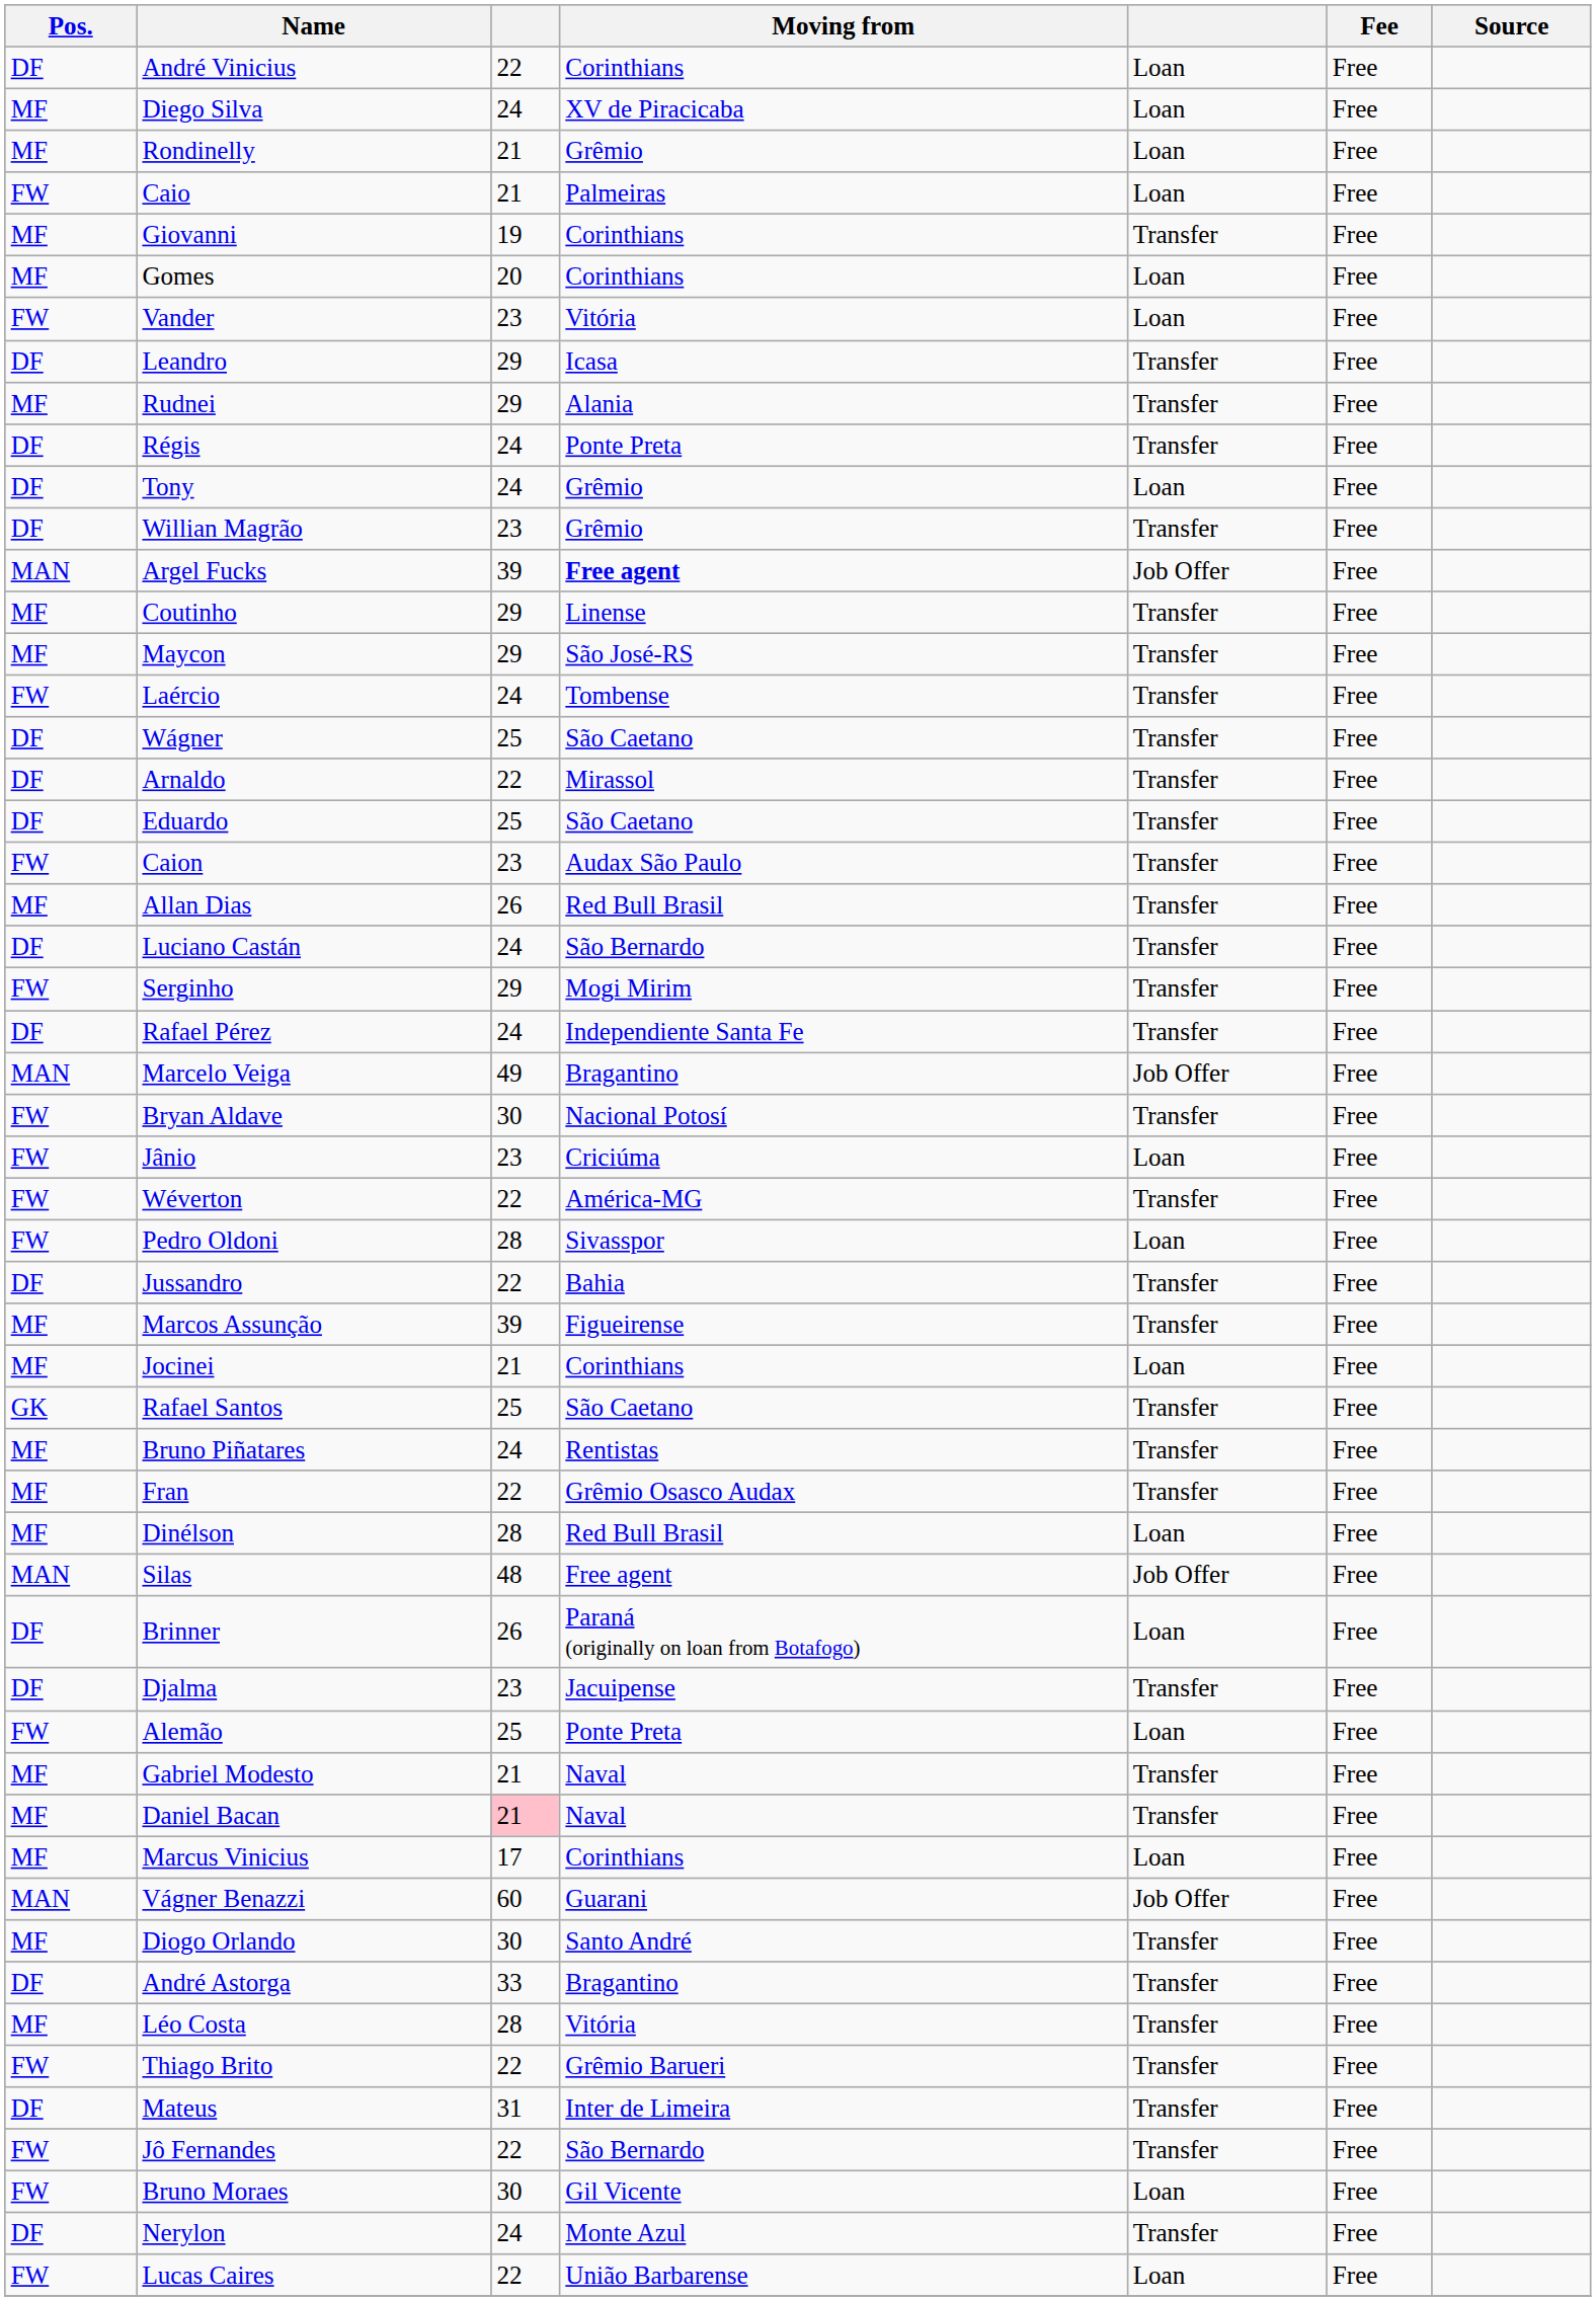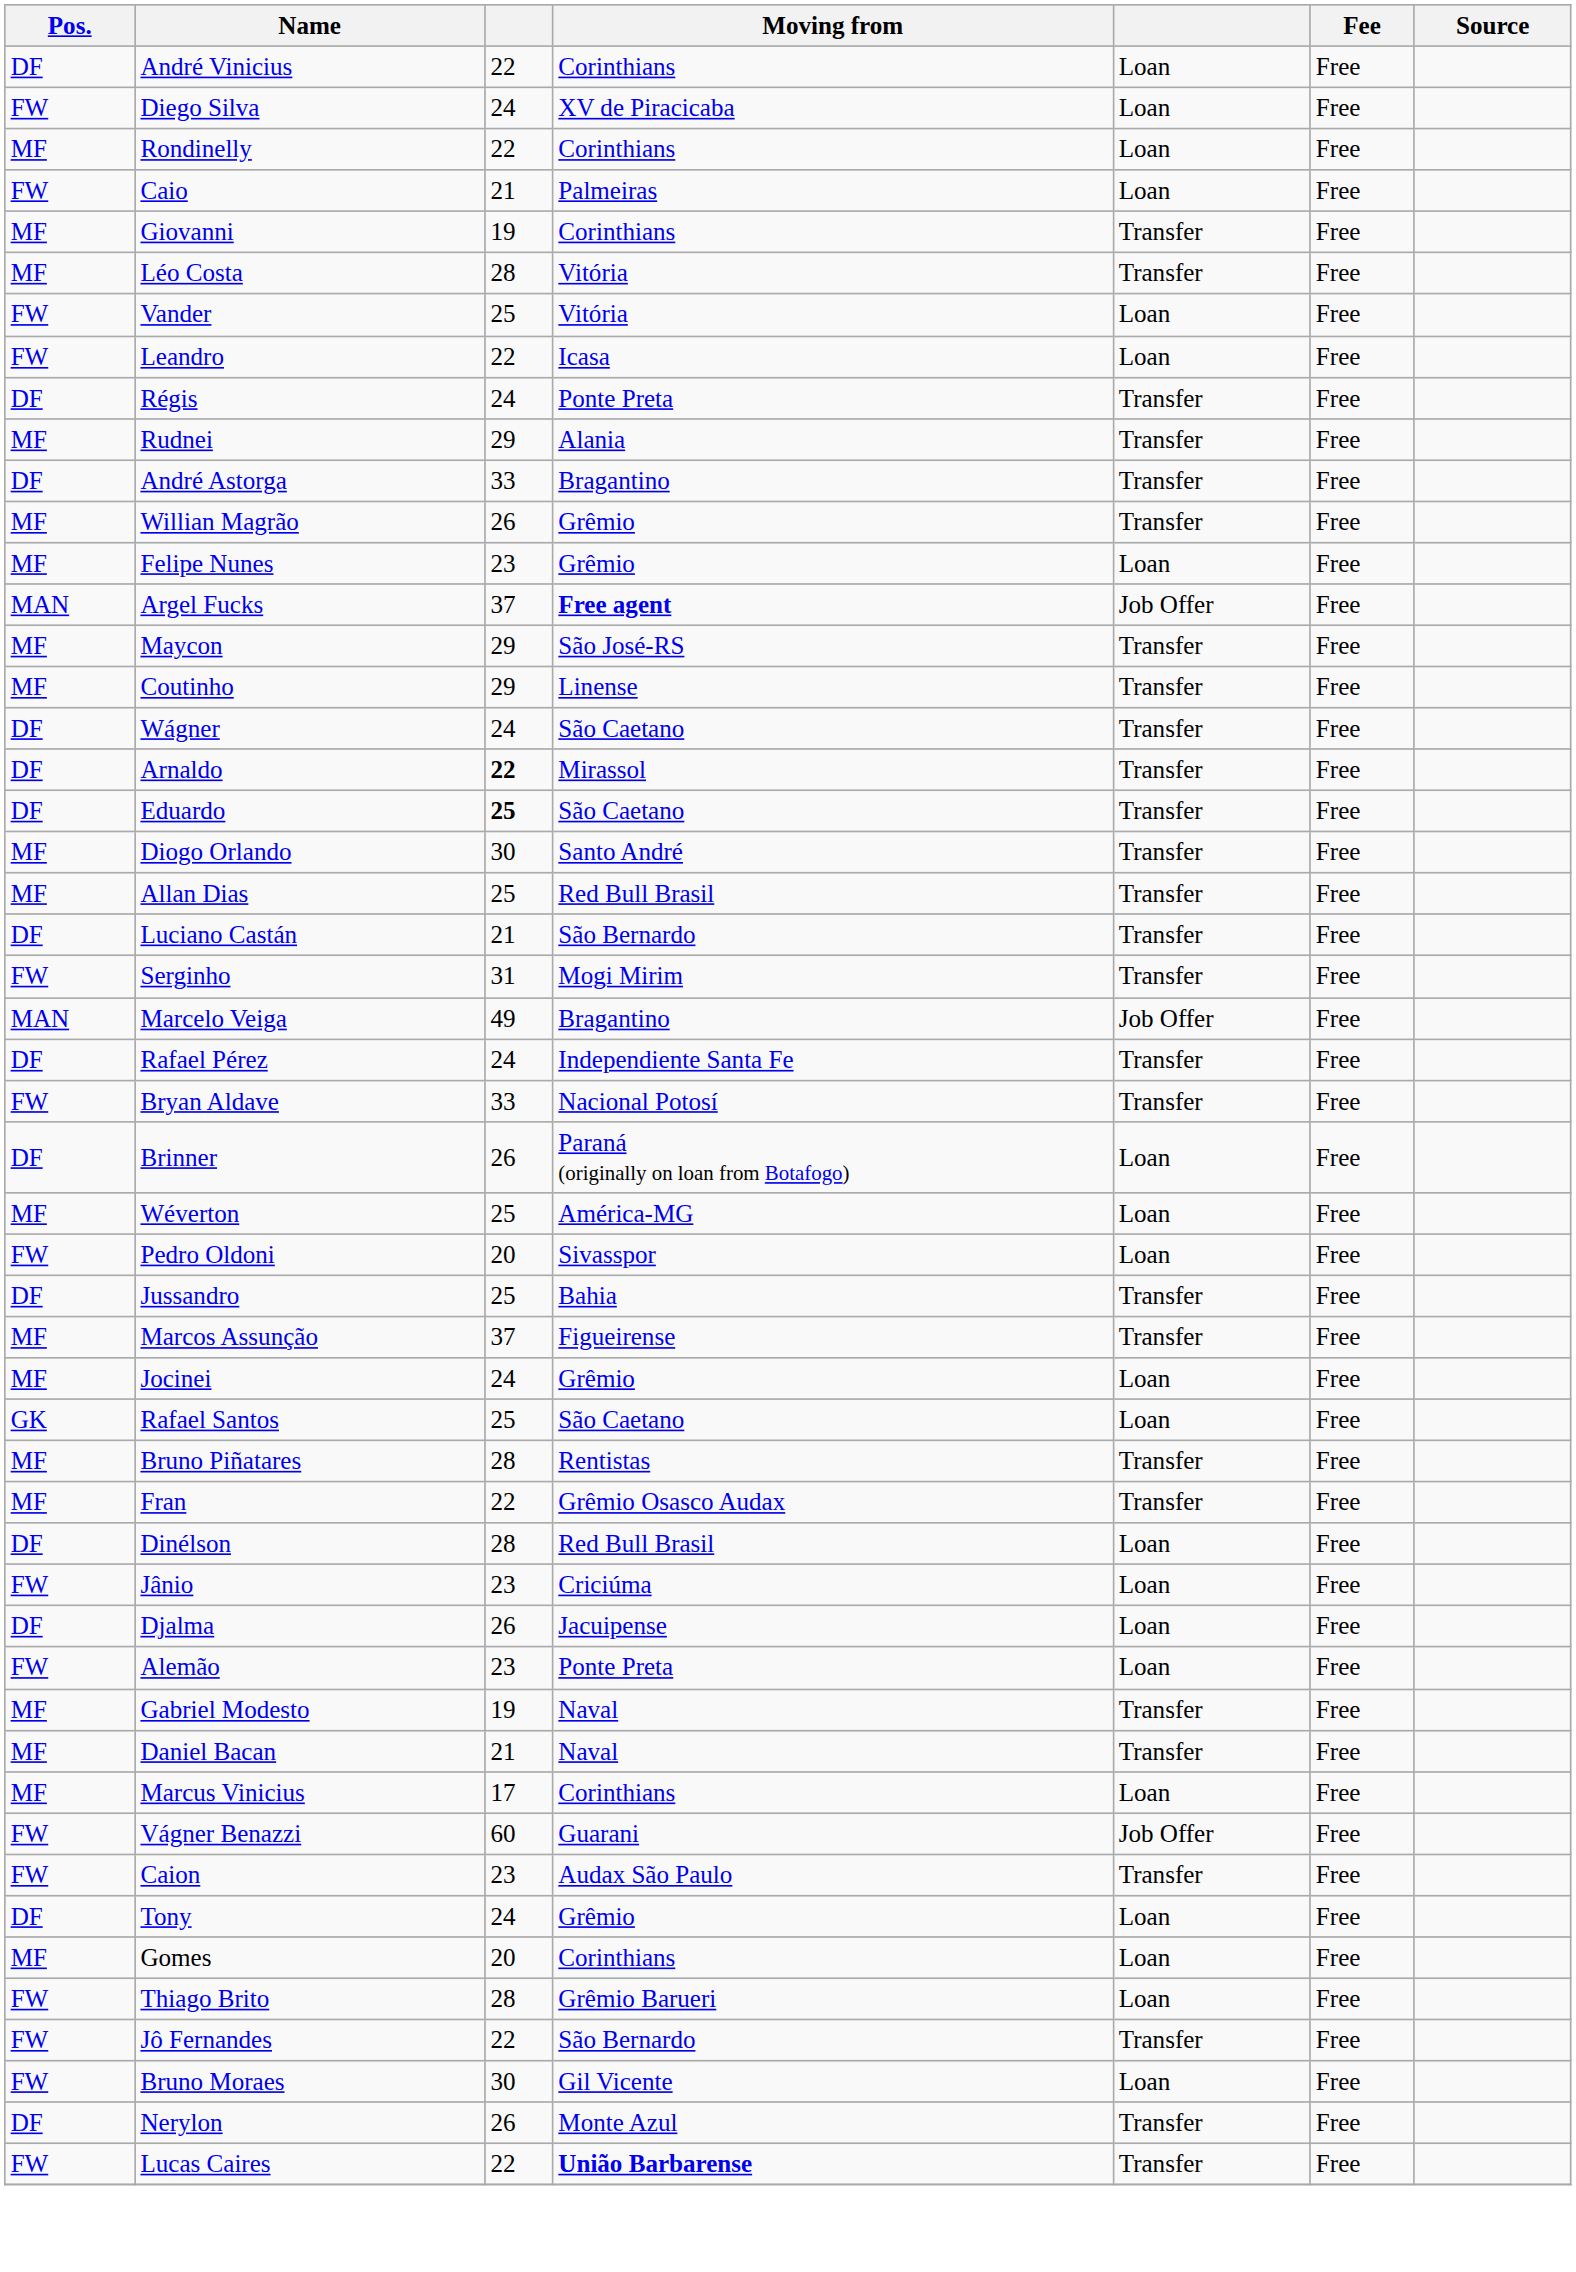Diego Silva | Pos.: MF -> FW
Rondinelly | column 3: 21 -> 22
Rondinelly | Moving from: Grêmio -> Corinthians
rows swapped: Gomes <-> Léo Costa
Vander | column 3: 23 -> 25
Leandro | Pos.: DF -> FW
Leandro | column 3: 29 -> 22
Leandro | column 5: Transfer -> Loan
rows swapped: Régis <-> Rudnei
rows swapped: Tony <-> André Astorga
Willian Magrão | Pos.: DF -> MF
Willian Magrão | column 3: 23 -> 26
+ row: MF | Felipe Nunes | 23 | Grêmio | Loan | Free
Argel Fucks | column 3: 39 -> 37
rows swapped: Coutinho <-> Maycon
- row: FW | Laércio | 24 | Tombense | Transfer | Free
Wágner | column 3: 25 -> 24
Arnaldo | column 3: normal -> bold
Eduardo | column 3: normal -> bold
rows swapped: Caion <-> Diogo Orlando
Allan Dias | column 3: 26 -> 25
Luciano Castán | column 3: 24 -> 21
Serginho | column 3: 29 -> 31
rows swapped: Marcelo Veiga <-> Rafael Pérez
Bryan Aldave | column 3: 30 -> 33
rows swapped: Brinner <-> Jânio
Wéverton | Pos.: FW -> MF
Wéverton | column 3: 22 -> 25
Wéverton | column 5: Transfer -> Loan
Pedro Oldoni | column 3: 28 -> 20
Jussandro | column 3: 22 -> 25
Marcos Assunção | column 3: 39 -> 37
Jocinei | column 3: 21 -> 24
Jocinei | Moving from: Corinthians -> Grêmio
Rafael Santos | column 5: Transfer -> Loan
Bruno Piñatares | column 3: 24 -> 28
Dinélson | Pos.: MF -> DF
- row: MAN | Silas | 48 | Free agent | Job Offer | Free
Djalma | column 3: 23 -> 26
Djalma | column 5: Transfer -> Loan
Alemão | column 3: 25 -> 23
Gabriel Modesto | column 3: 21 -> 19
Daniel Bacan | column 3: pink background -> no background
Vágner Benazzi | Pos.: MAN -> FW
Thiago Brito | column 3: 22 -> 28
Thiago Brito | column 5: Transfer -> Loan
- row: DF | Mateus | 31 | Inter de Limeira | Transfer | Free
Nerylon | column 3: 24 -> 26
Lucas Caires | Moving from: normal -> bold
Lucas Caires | column 5: Loan -> Transfer
